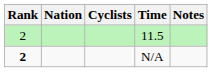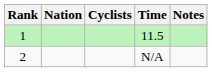11.5 | Rank: 2 -> 1
N/A | Rank: bold -> normal
